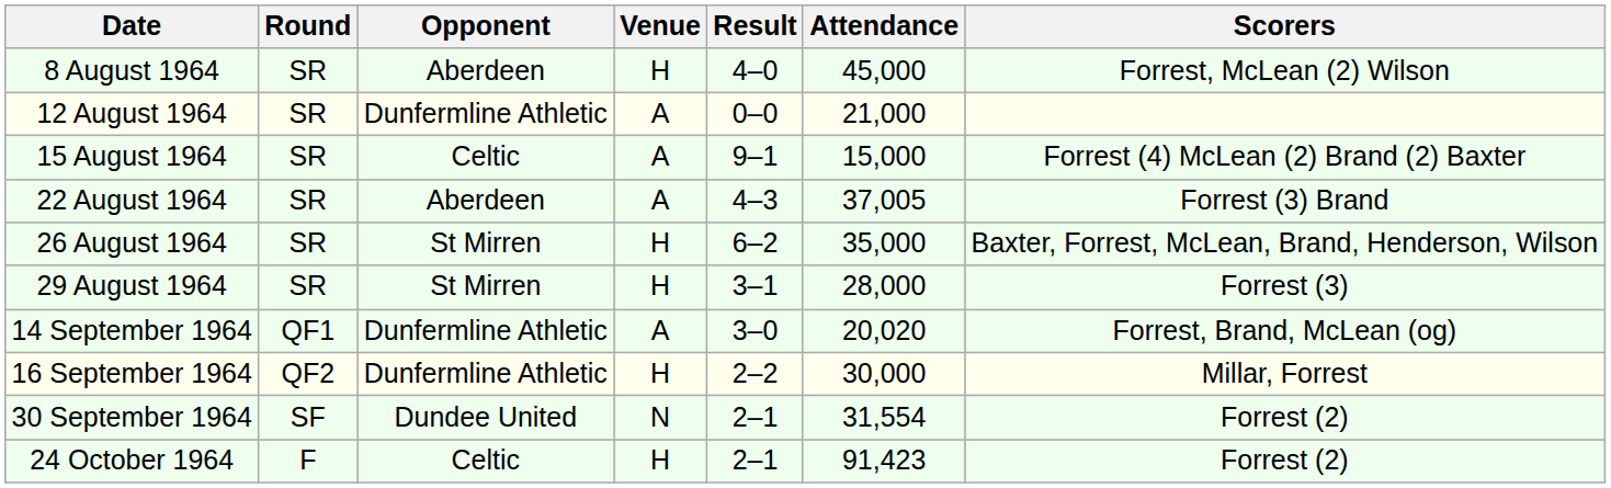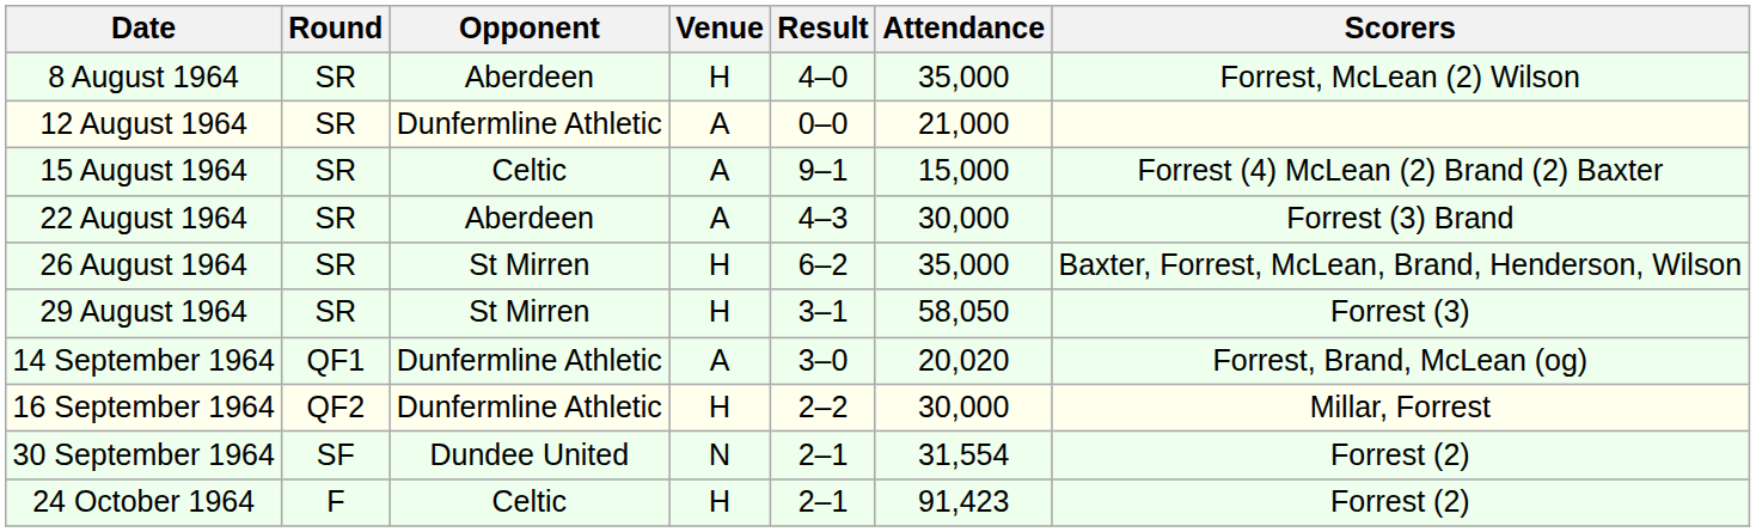8 August 1964 | Attendance: 45,000 -> 35,000
22 August 1964 | Attendance: 37,005 -> 30,000
29 August 1964 | Attendance: 28,000 -> 58,050
